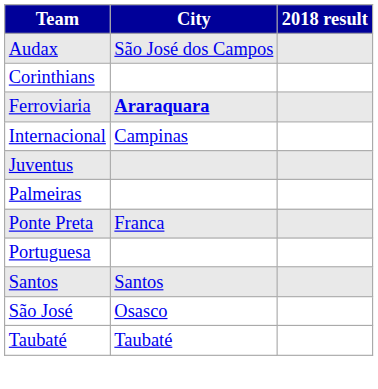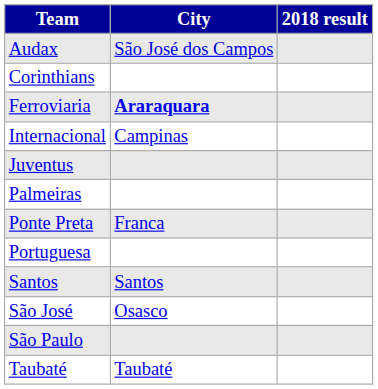+ row: São Paulo
